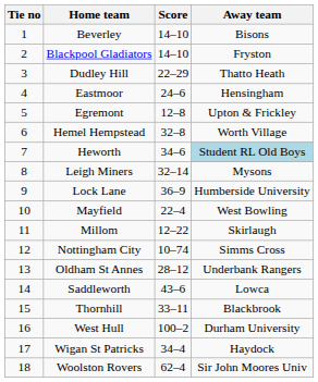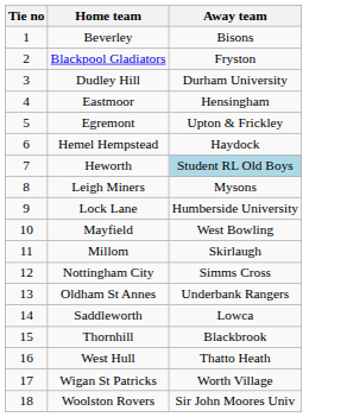- column: Score | 14–10 | 14–10 | 22–29 | 24–6 | 12–8 | 32–8 | 34–6 | 32–14 | 36–9 | 22–4 | 12–22 | 10–74 | 28–12 | 43–6 | 33–11 | 100–2 | 34–4 | 62–4
Dudley Hill | Away team: Thatto Heath -> Durham University
Hemel Hempstead | Away team: Worth Village -> Haydock
West Hull | Away team: Durham University -> Thatto Heath
Wigan St Patricks | Away team: Haydock -> Worth Village
